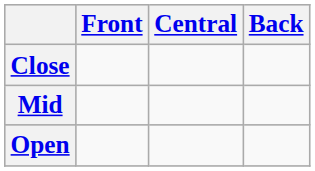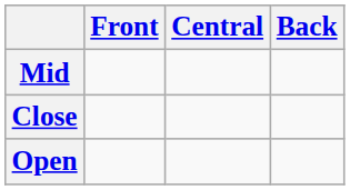rows swapped: Close <-> Mid
